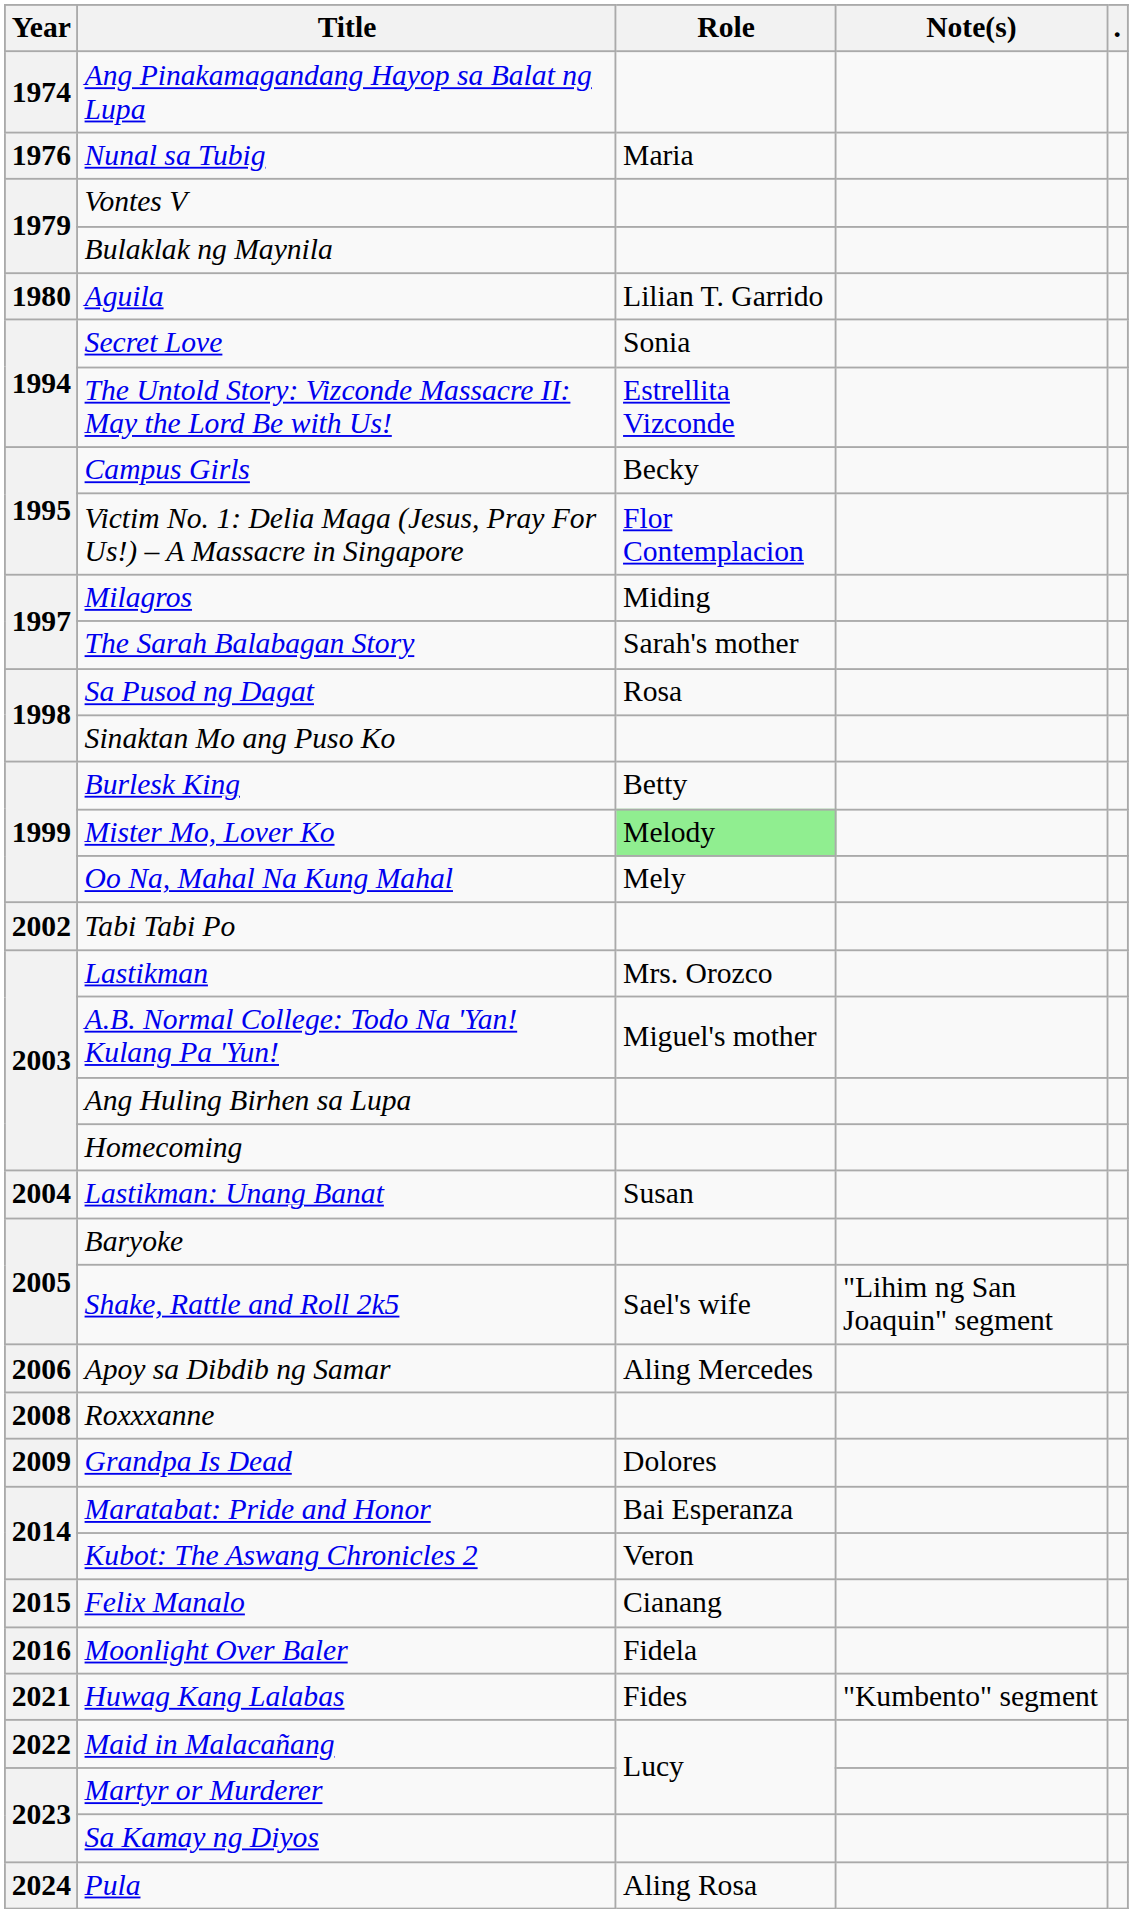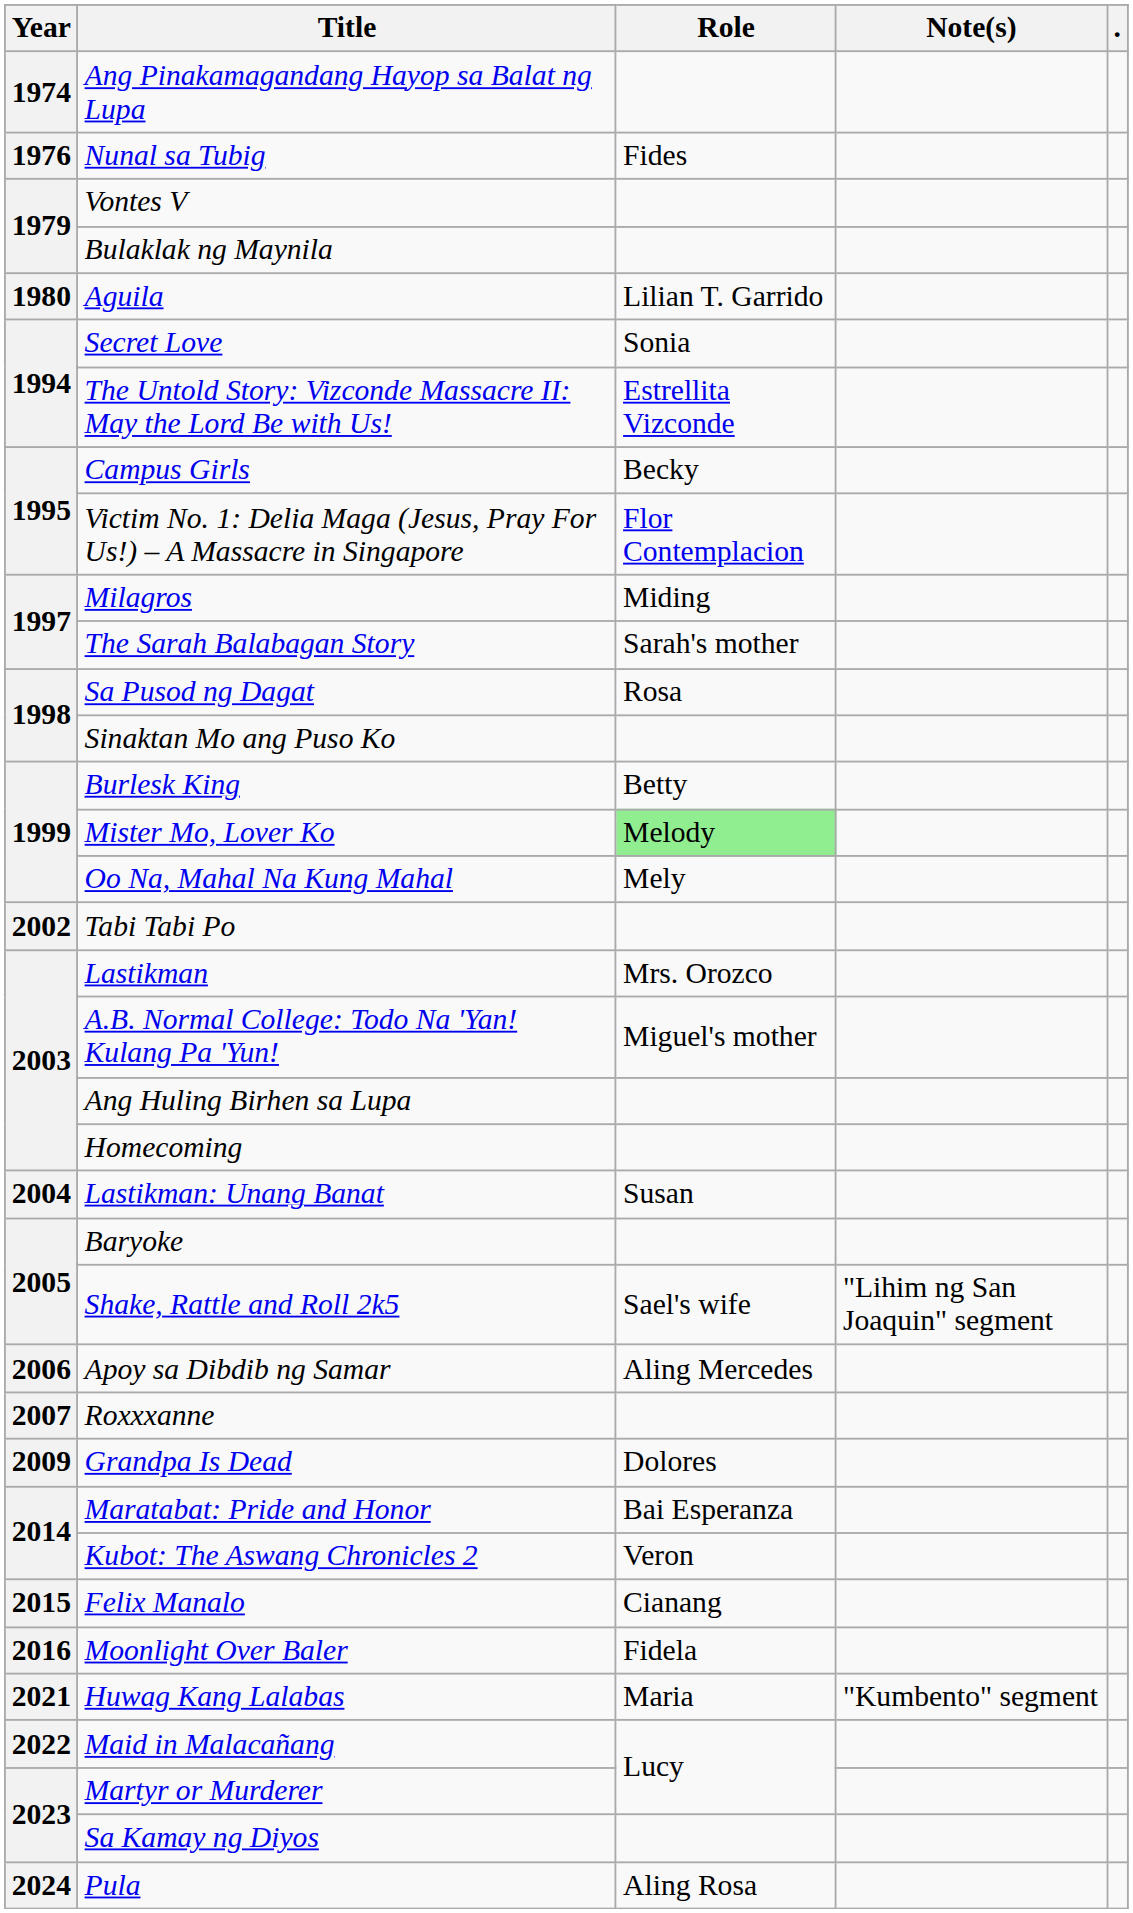Nunal sa Tubig | Role: Maria -> Fides
Roxxxanne | Year: 2008 -> 2007
Huwag Kang Lalabas | Role: Fides -> Maria
